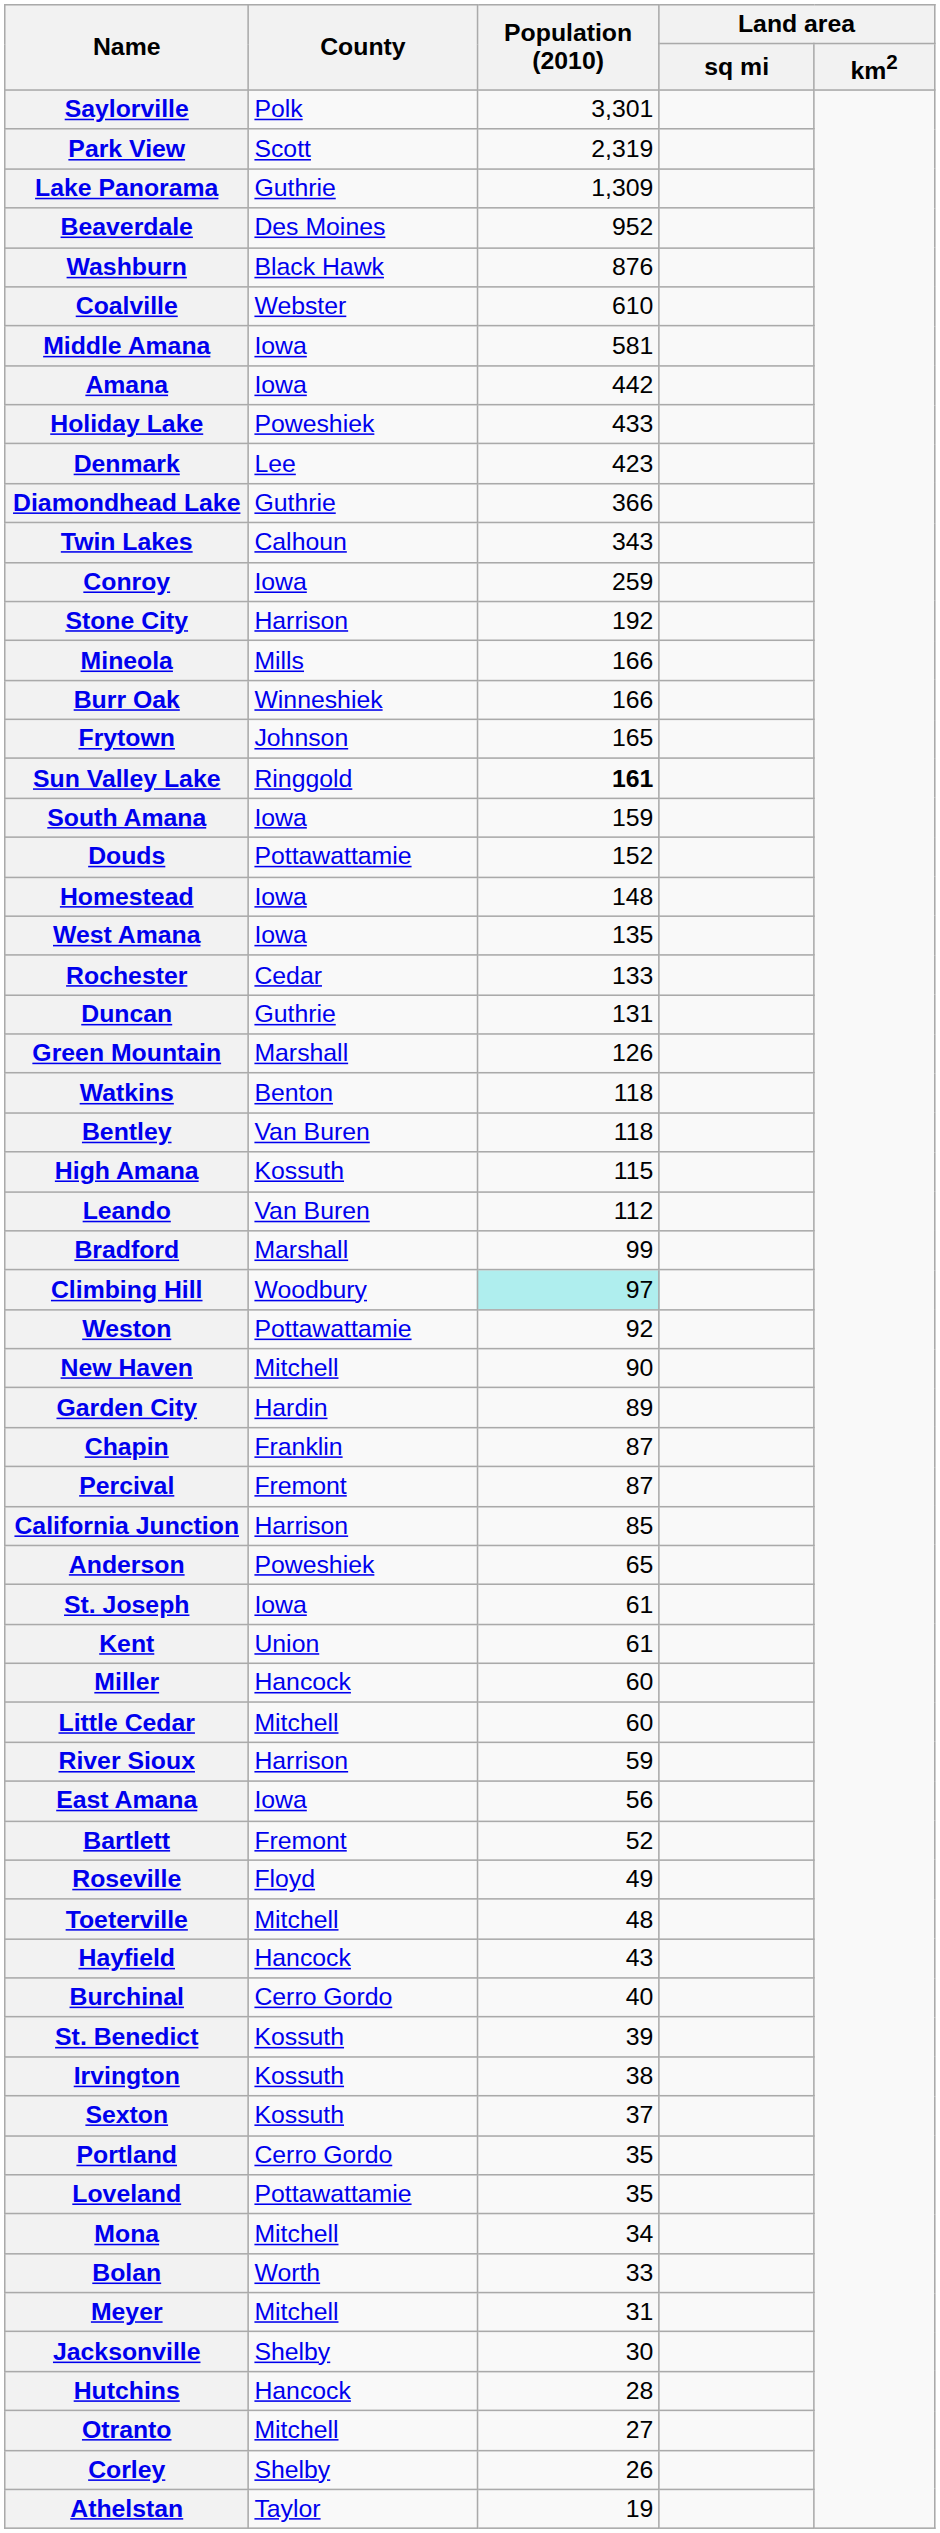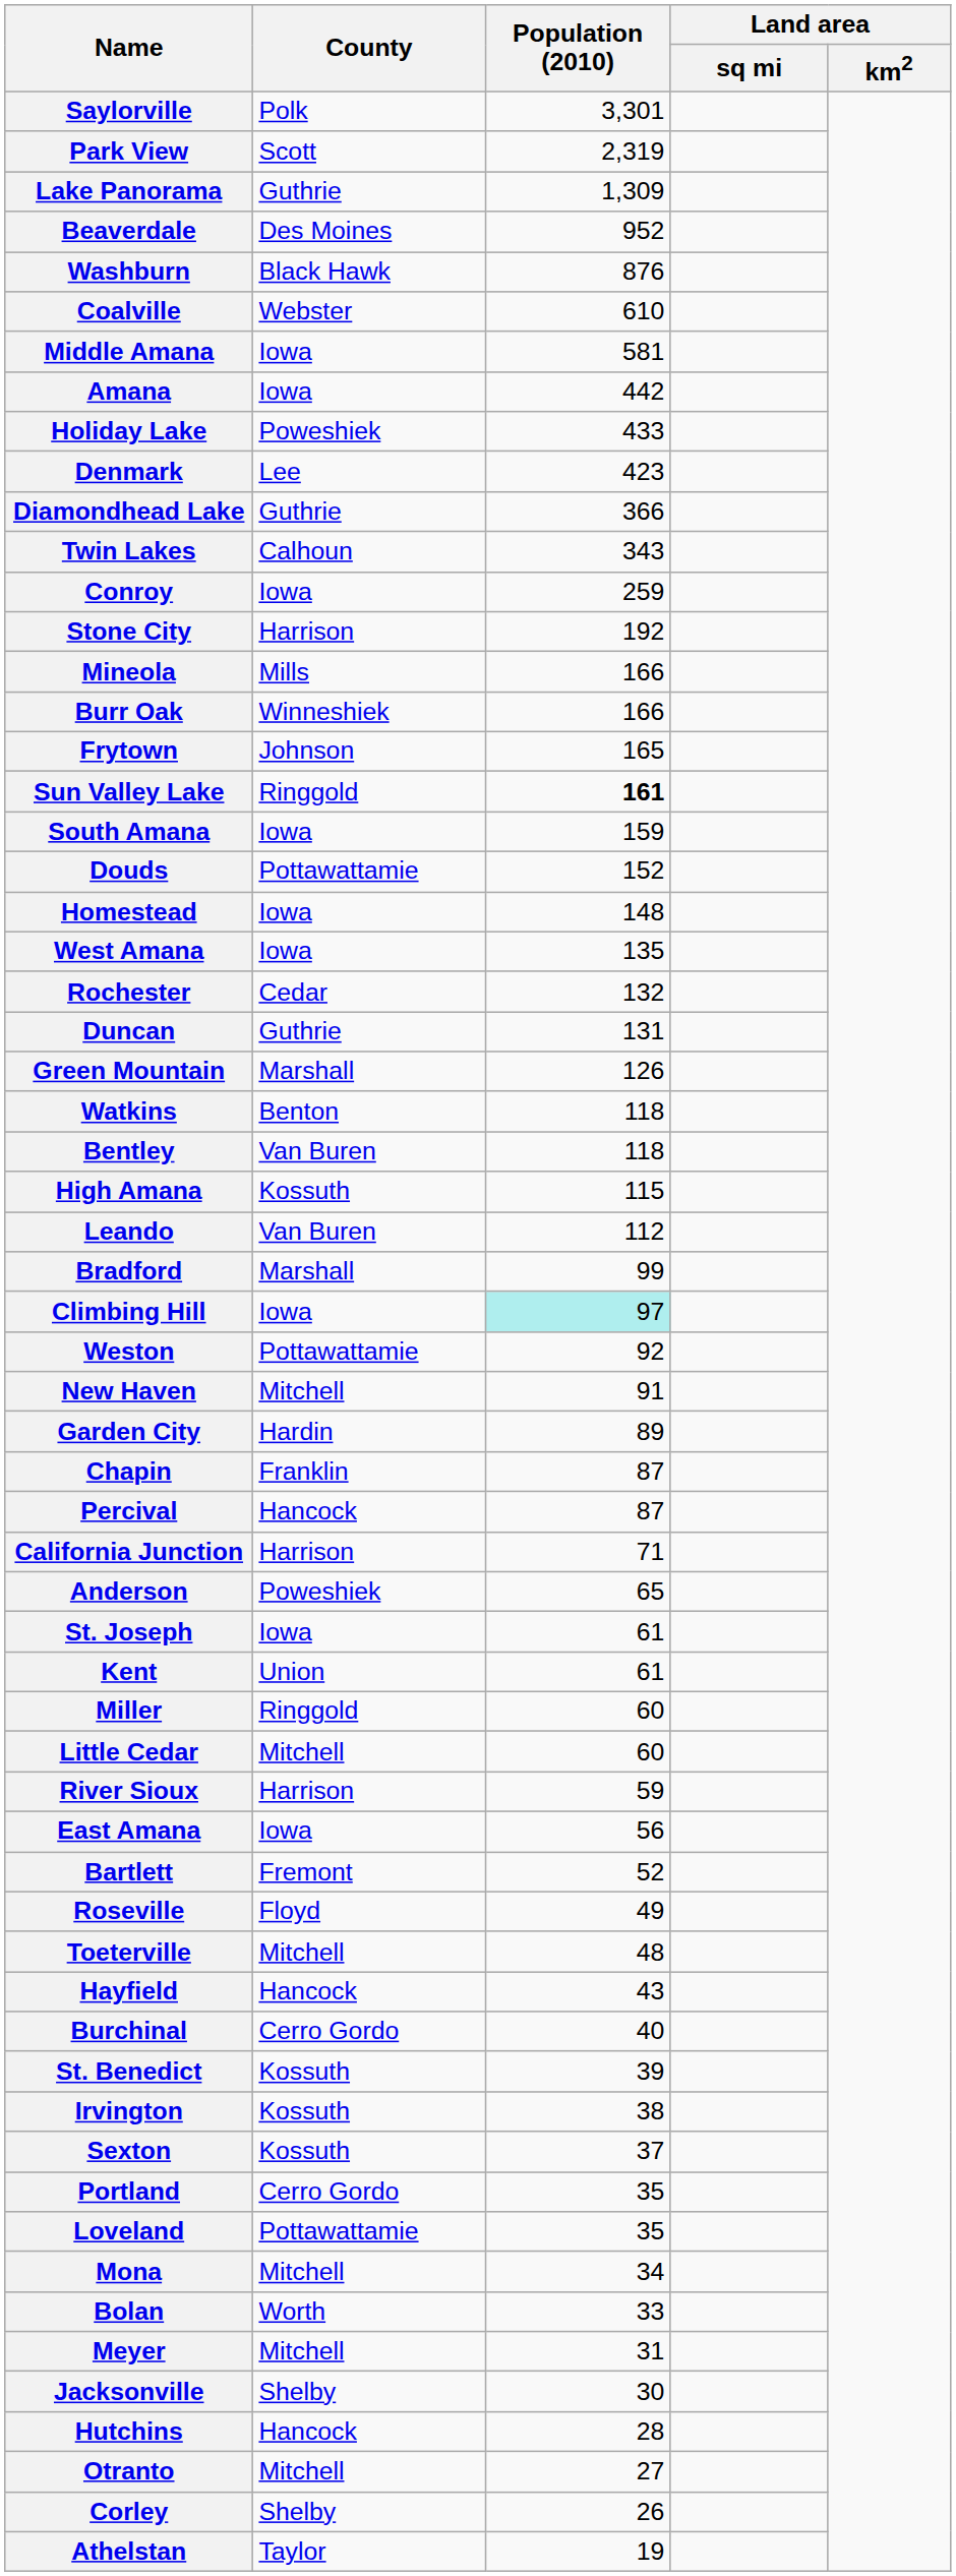Rochester | Population (2010): 133 -> 132
Climbing Hill | County: Woodbury -> Iowa
New Haven | Population (2010): 90 -> 91
Percival | County: Fremont -> Hancock
California Junction | Population (2010): 85 -> 71
Miller | County: Hancock -> Ringgold
